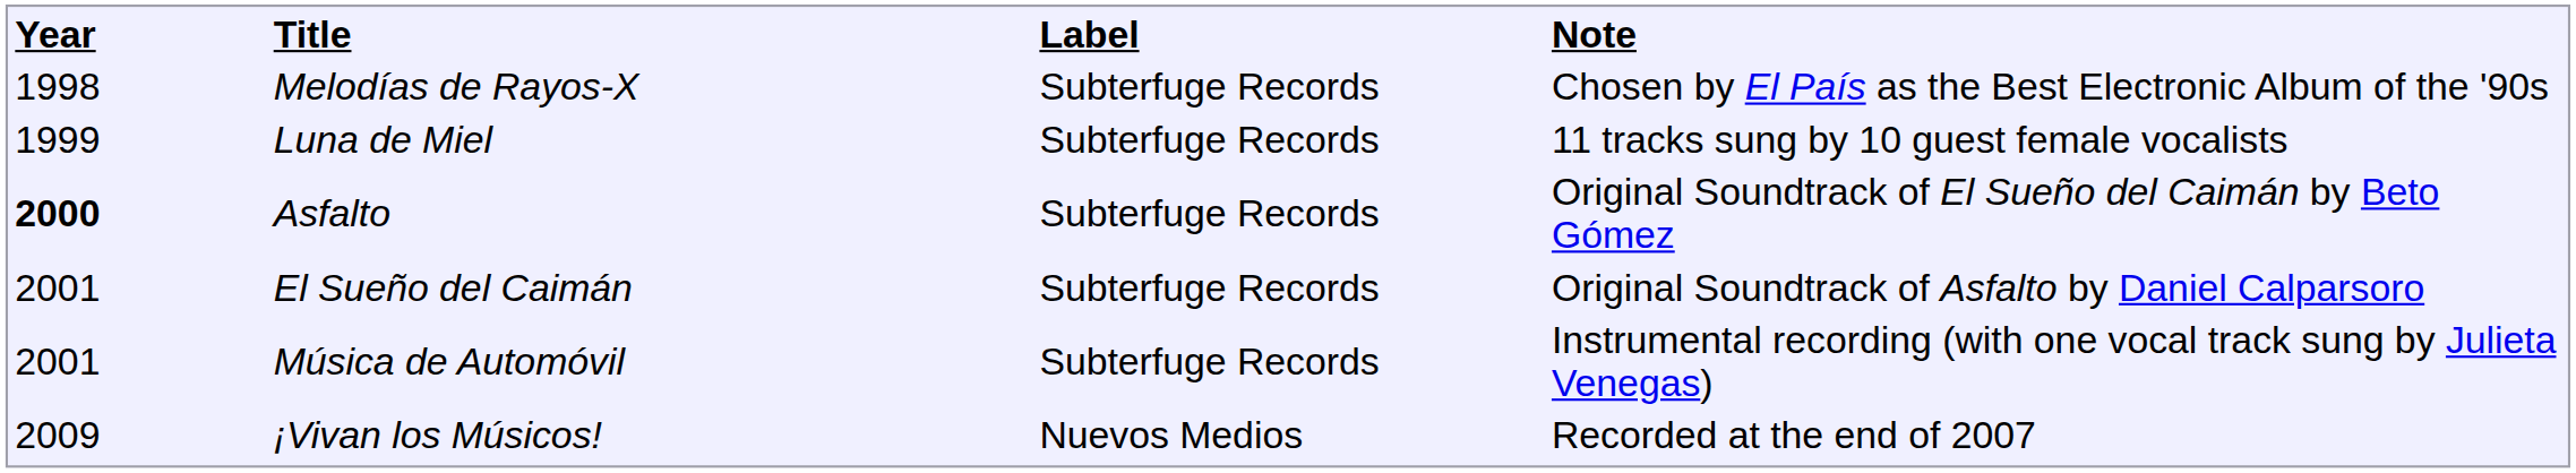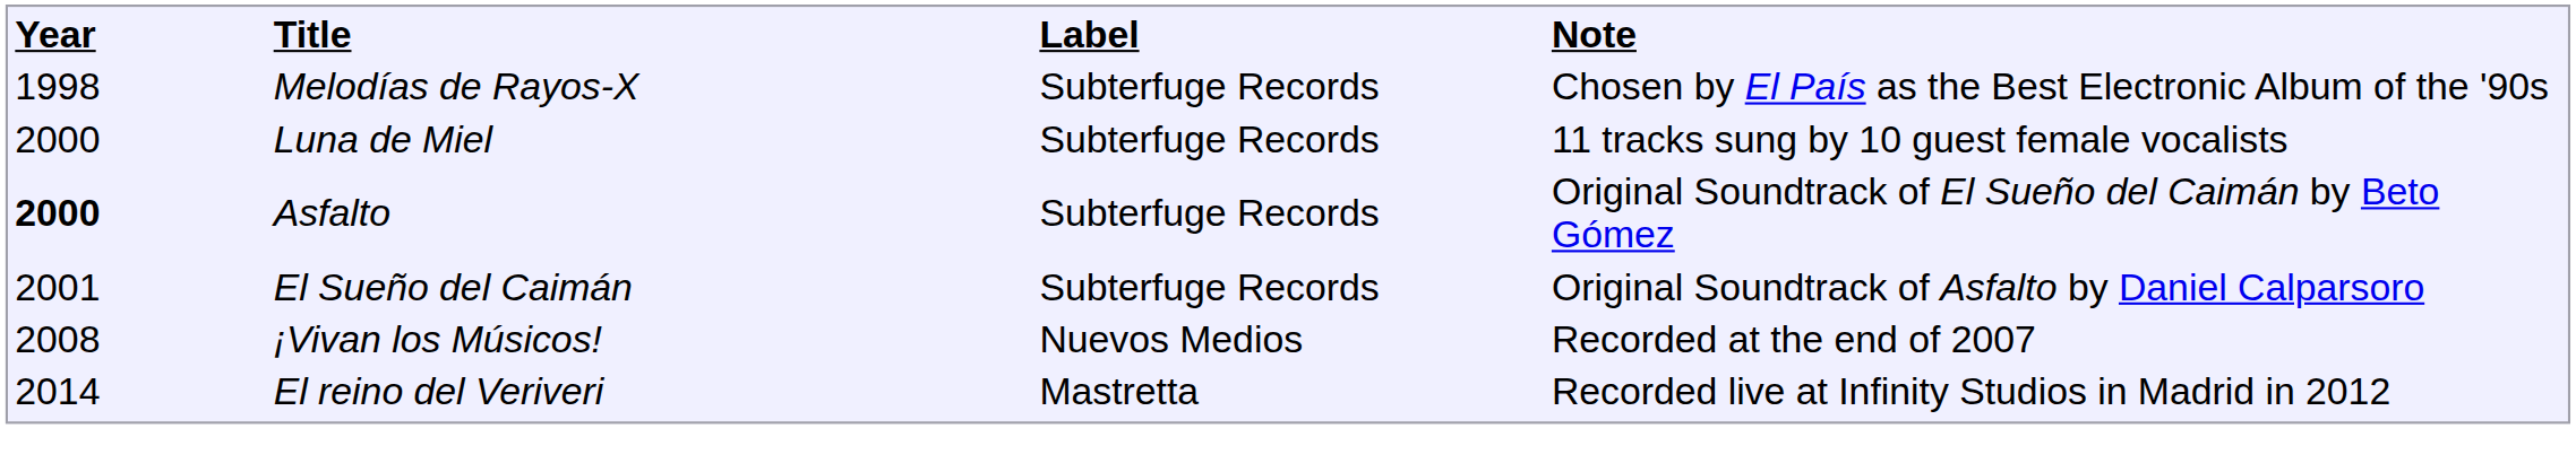Luna de Miel | column 1: 1999 -> 2000
- row: 2001 | Música de Automóvil | Subterfuge Records | Instrumental recording (with one vocal track sung by Julieta Venegas)
¡Vivan los Músicos! | column 1: 2009 -> 2008
+ row: 2014 | El reino del Veriveri | Mastretta | Recorded live at Infinity Studios in Madrid in 2012
